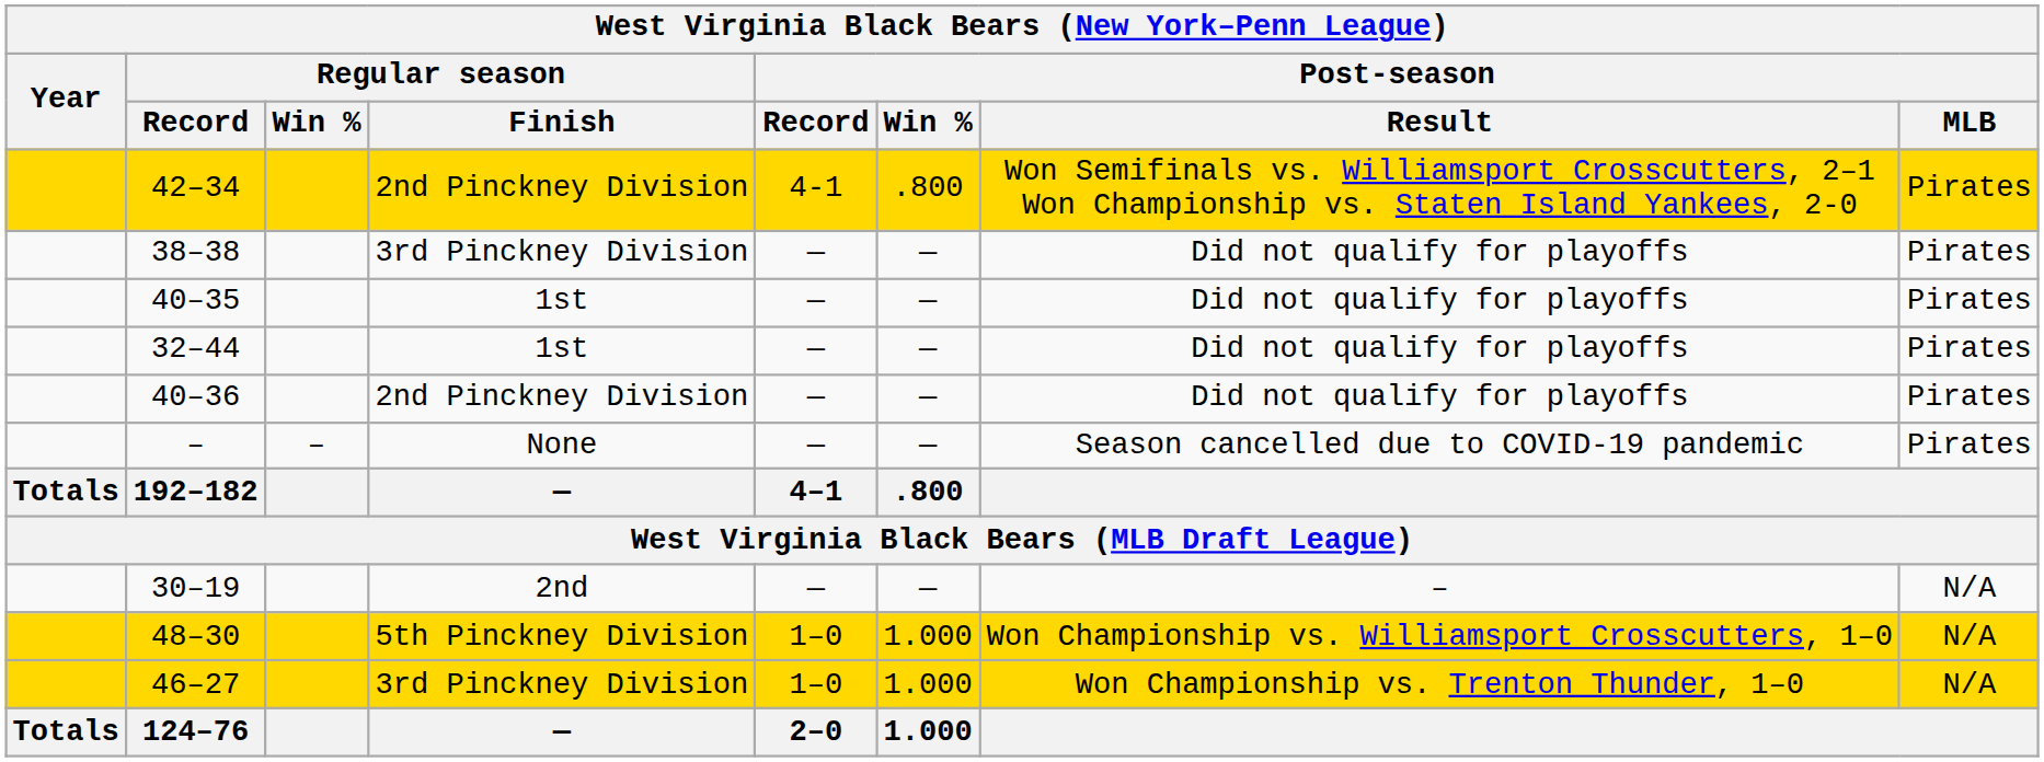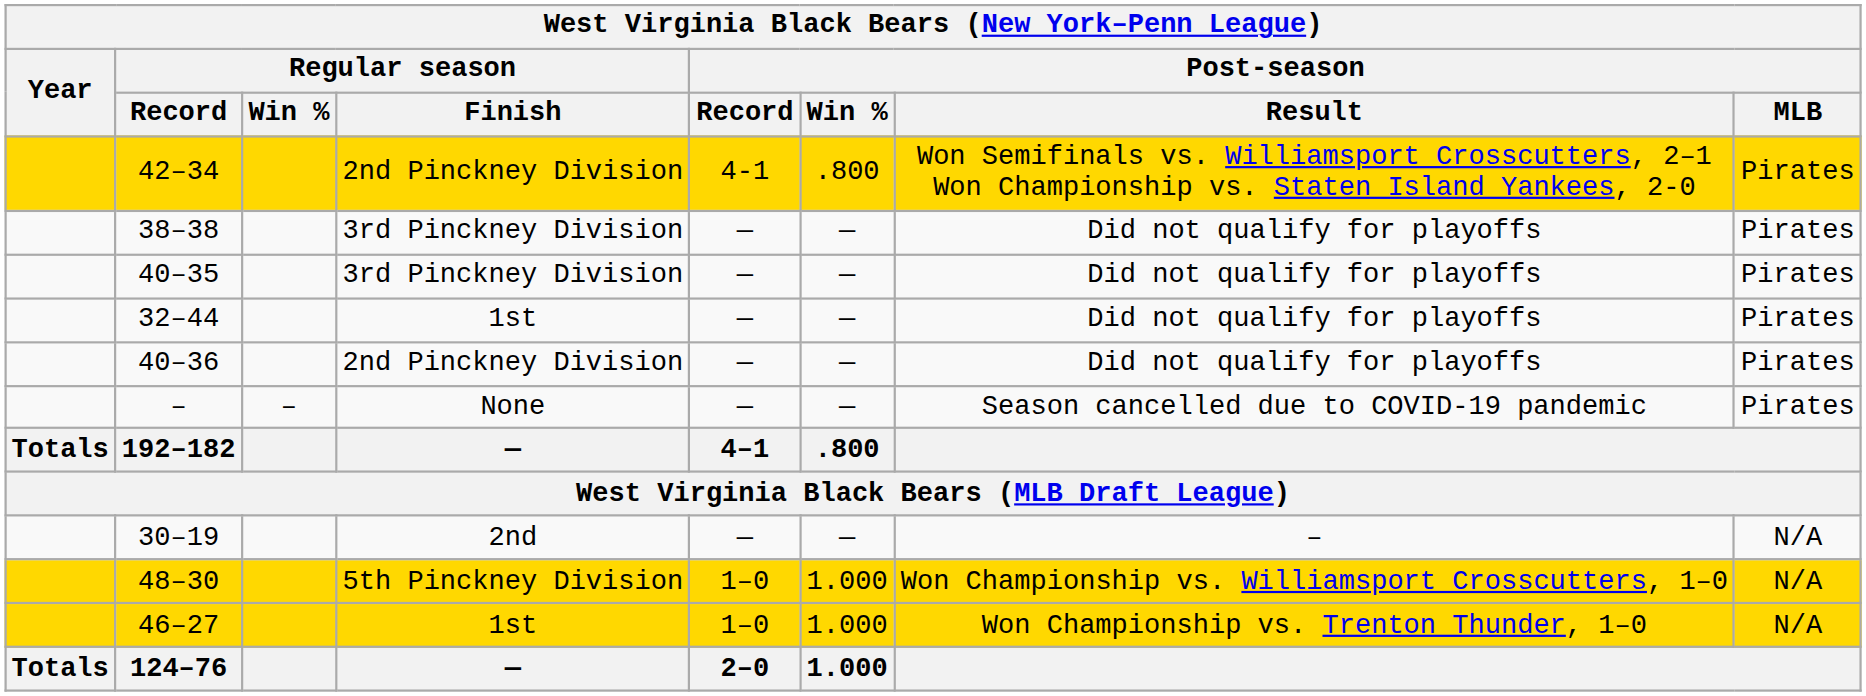40–35 | column 4: 1st -> 3rd Pinckney Division
46–27 | column 4: 3rd Pinckney Division -> 1st
